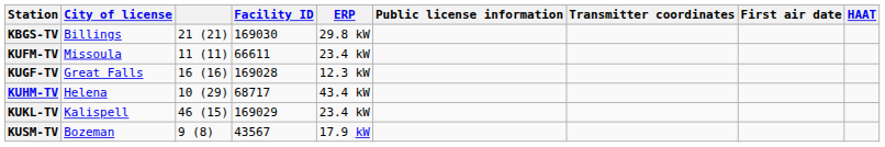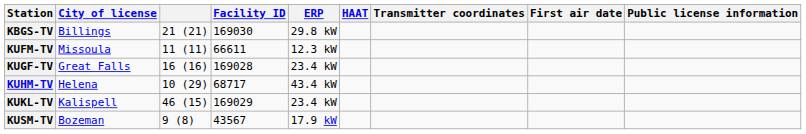columns swapped: HAAT <-> Public license information
KUFM-TV | ERP: 23.4 kW -> 12.3 kW
KUGF-TV | ERP: 12.3 kW -> 23.4 kW
